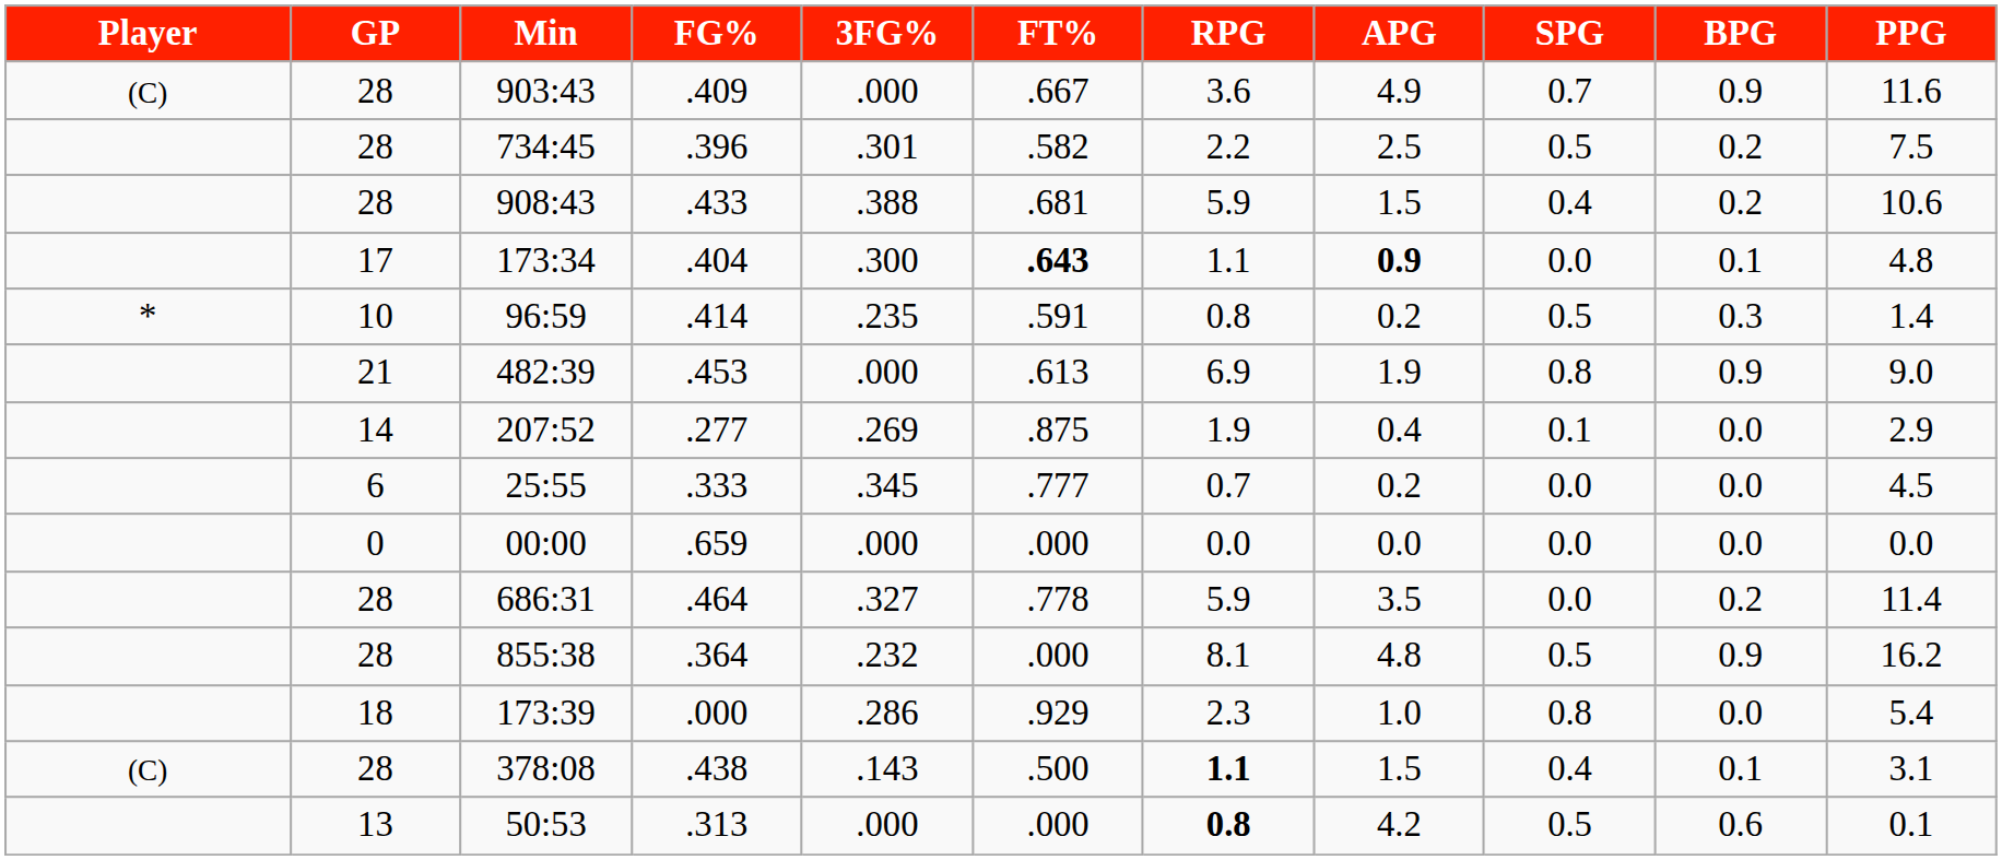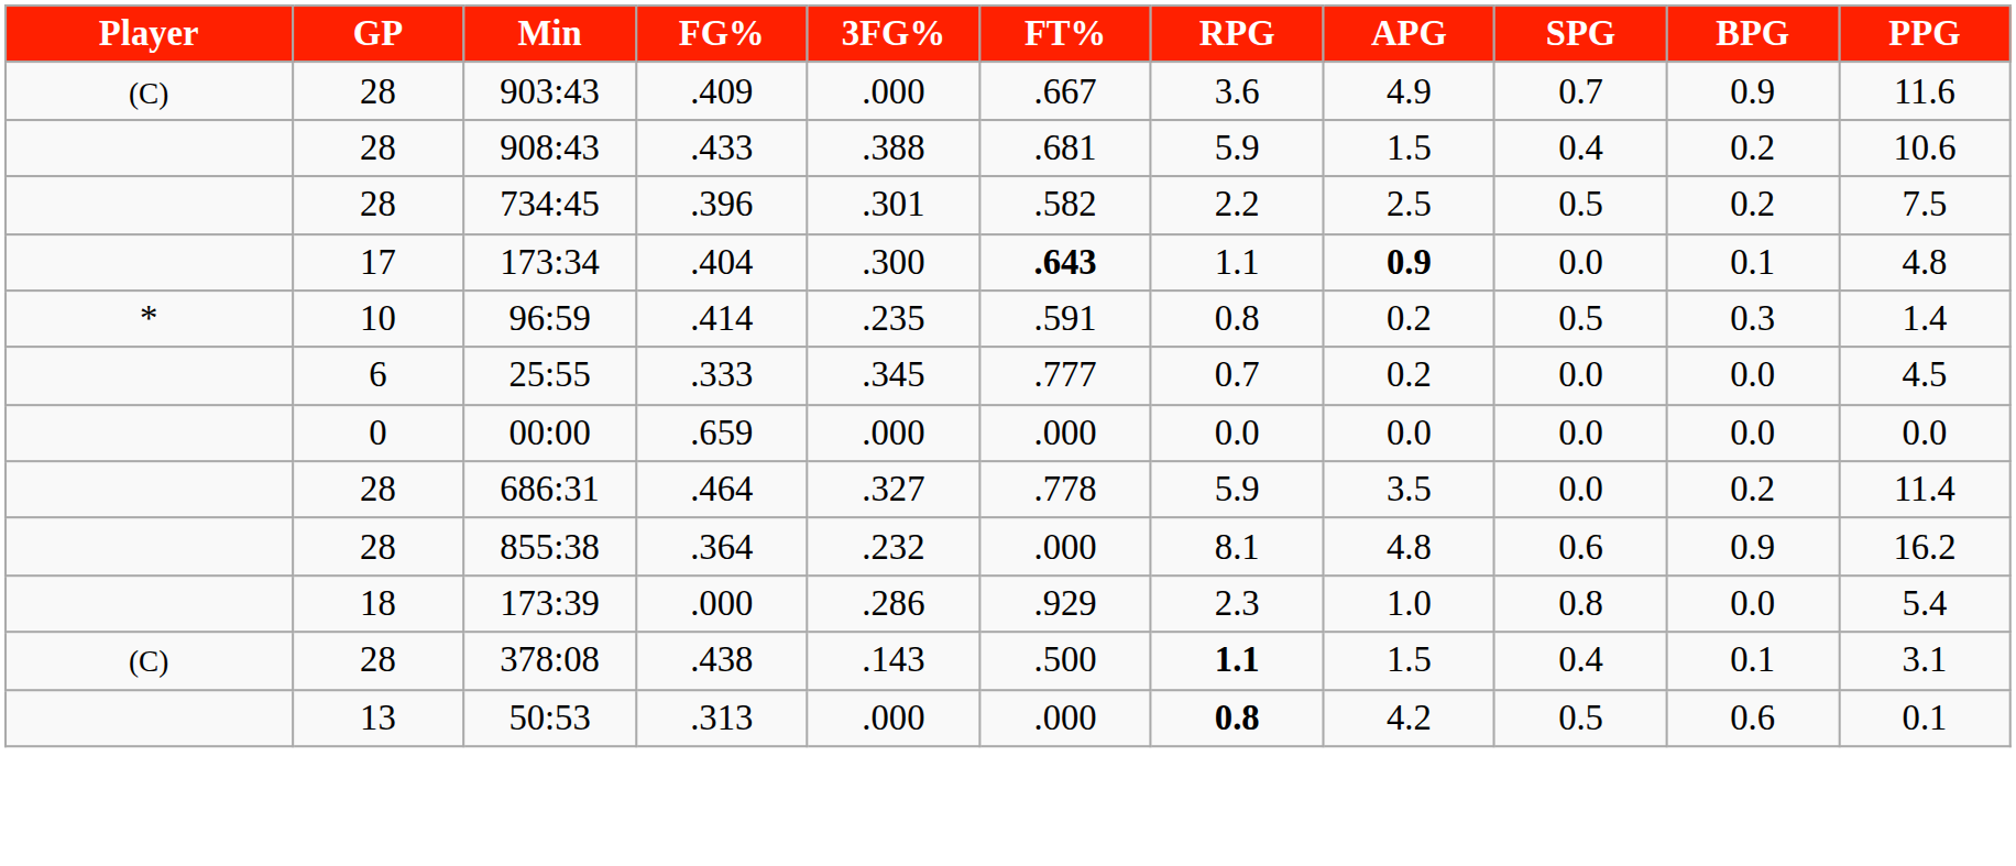rows swapped: 908:43 <-> 734:45
- row: 21 | 482:39 | .453 | .000 | .613 | 6.9 | 1.9 | 0.8 | 0.9 | 9.0
- row: 14 | 207:52 | .277 | .269 | .875 | 1.9 | 0.4 | 0.1 | 0.0 | 2.9
855:38 | SPG: 0.5 -> 0.6
